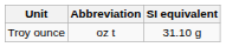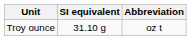columns swapped: Abbreviation <-> SI equivalent
